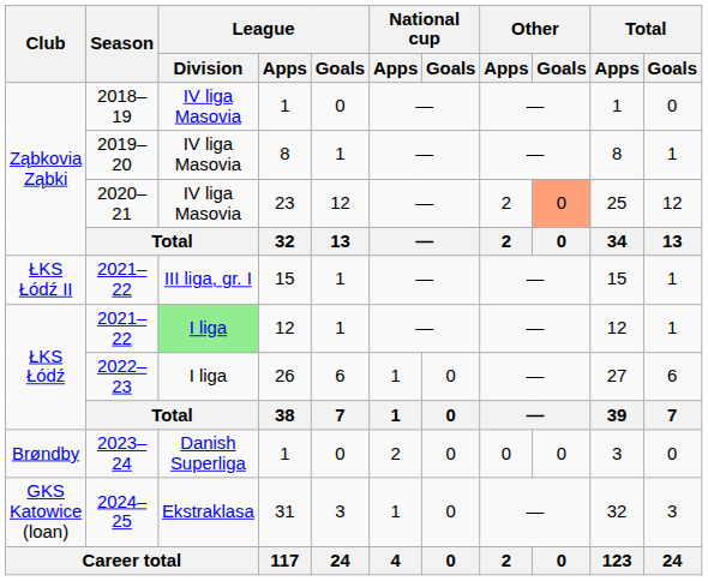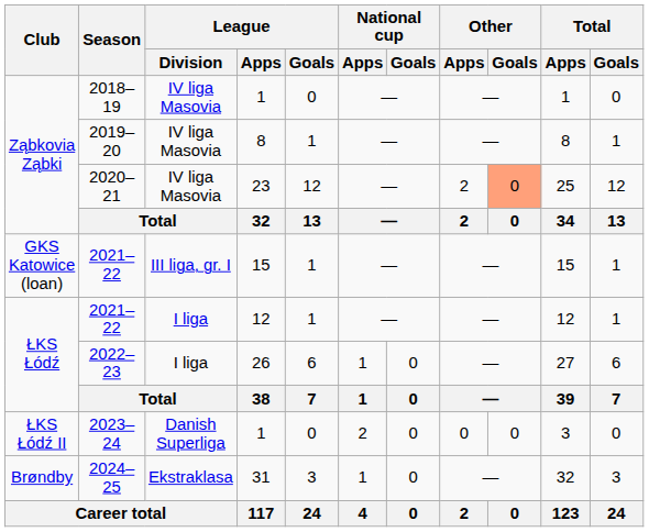2021–22 / 15 | Club: ŁKS Łódź II -> GKS Katowice (loan)
2021–22 / 12 | League / Division: lightgreen background -> no background
2023–24 | Club: Brøndby -> ŁKS Łódź II
2024–25 | Club: GKS Katowice (loan) -> Brøndby
